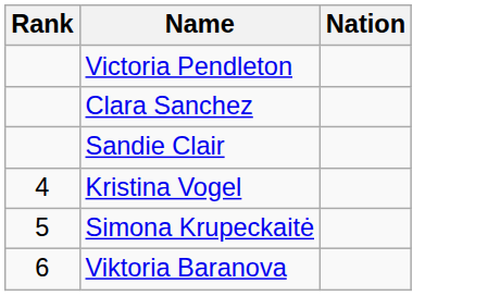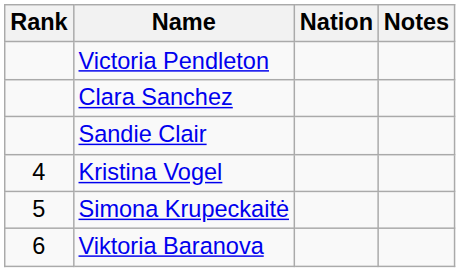+ column: Notes
